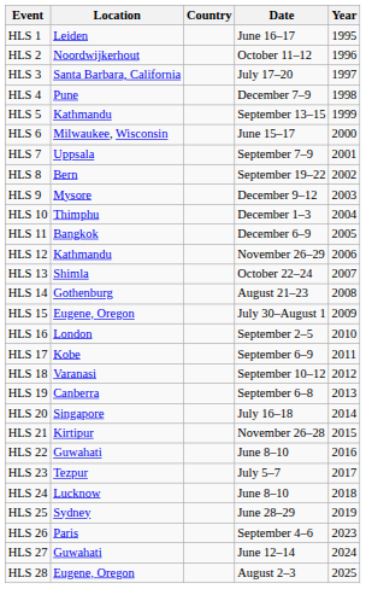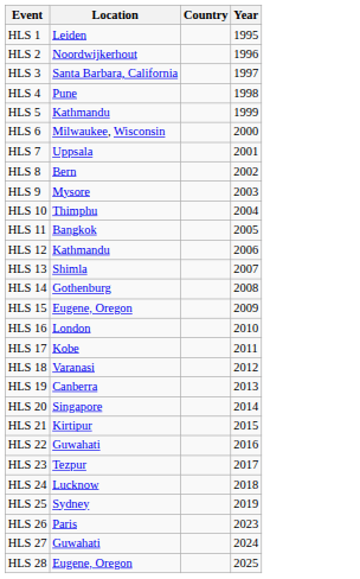- column: Date | June 16–17 | October 11–12 | July 17–20 | December 7–9 | September 13–15 | June 15–17 | September 7–9 | September 19–22 | December 9–12 | December 1–3 | December 6–9 | November 26–29 | October 22–24 | August 21–23 | July 30–August 1 | September 2–5 | September 6–9 | September 10–12 | September 6–8 | July 16–18 | November 26–28 | June 8–10 | July 5–7 | June 8–10 | June 28–29 | September 4–6 | June 12–14 | August 2–3
